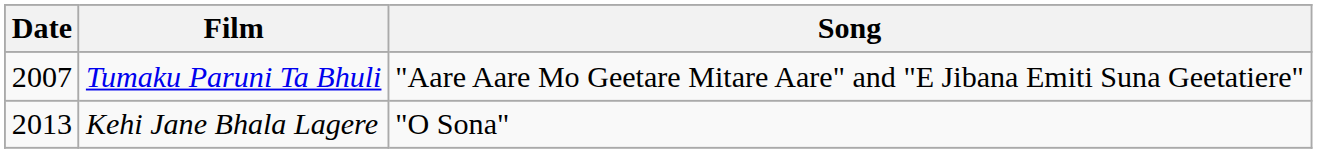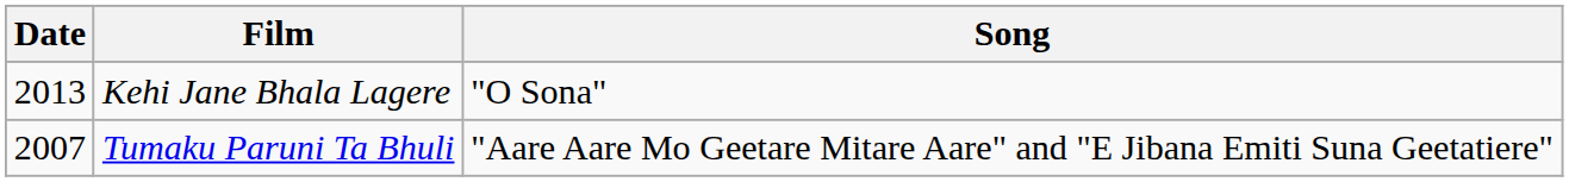rows swapped: Tumaku Paruni Ta Bhuli <-> Kehi Jane Bhala Lagere
